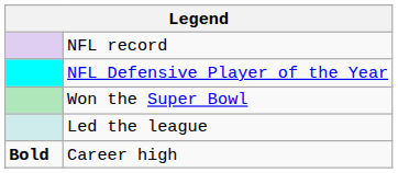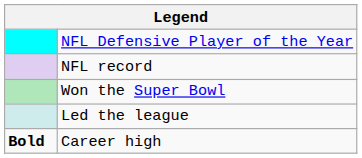rows swapped: NFL record <-> NFL Defensive Player of the Year
